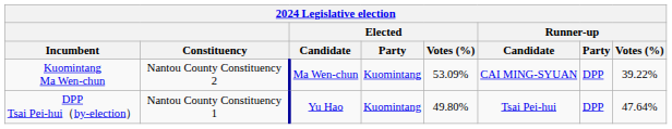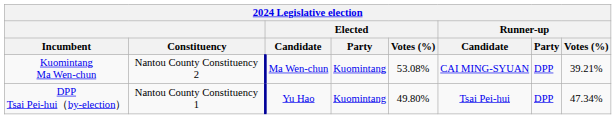Kuomintang Ma Wen-chun | Elected / Votes (%): 53.09% -> 53.08%
Kuomintang Ma Wen-chun | Runner-up / Votes (%): 39.22% -> 39.21%
DPP Tsai Pei-hui（by-election） | Runner-up / Votes (%): 47.64% -> 47.34%
